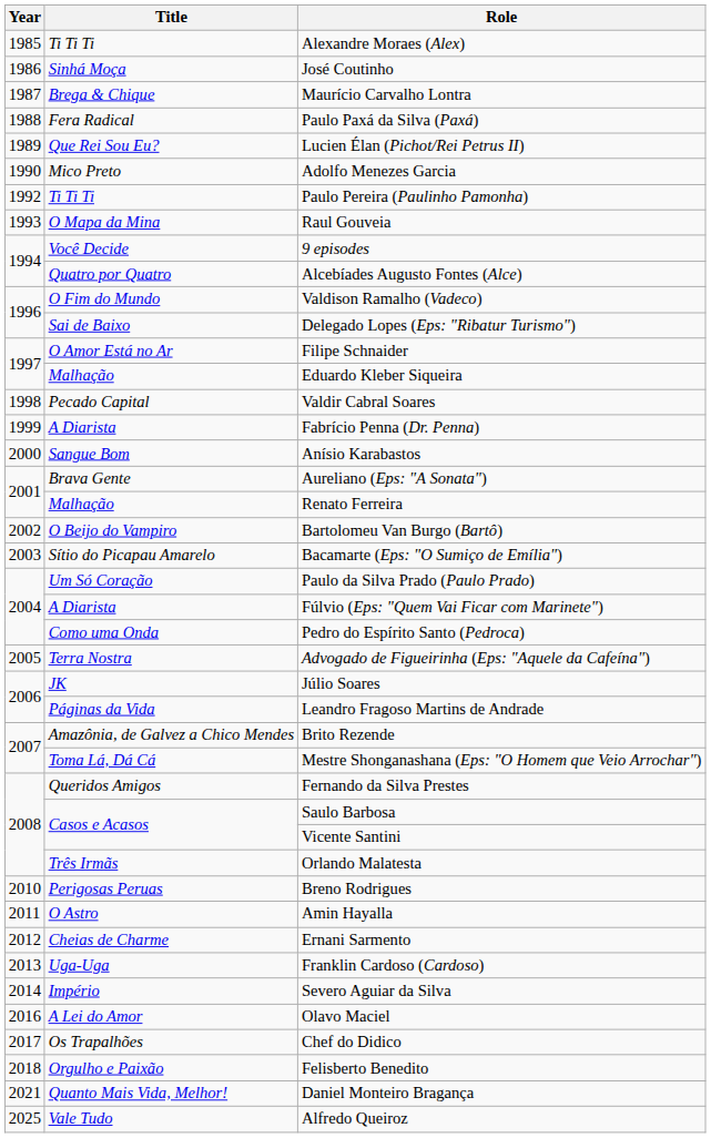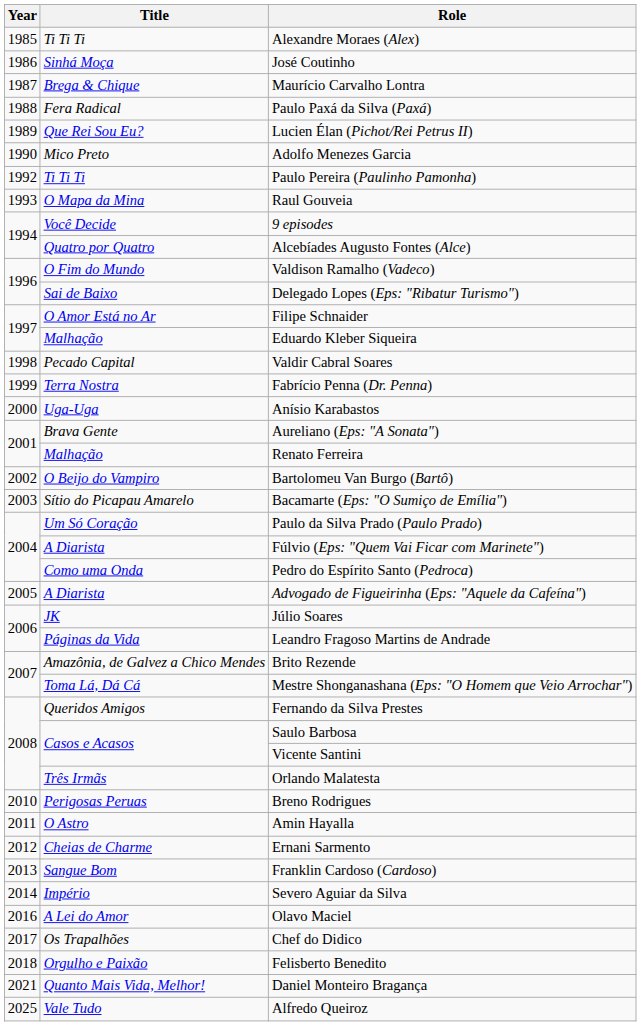Fabrício Penna (Dr. Penna) | Title: A Diarista -> Terra Nostra
Anísio Karabastos | Title: Sangue Bom -> Uga-Uga
Advogado de Figueirinha (Eps: "Aquele da Cafeína") | Title: Terra Nostra -> A Diarista
Franklin Cardoso (Cardoso) | Title: Uga-Uga -> Sangue Bom
